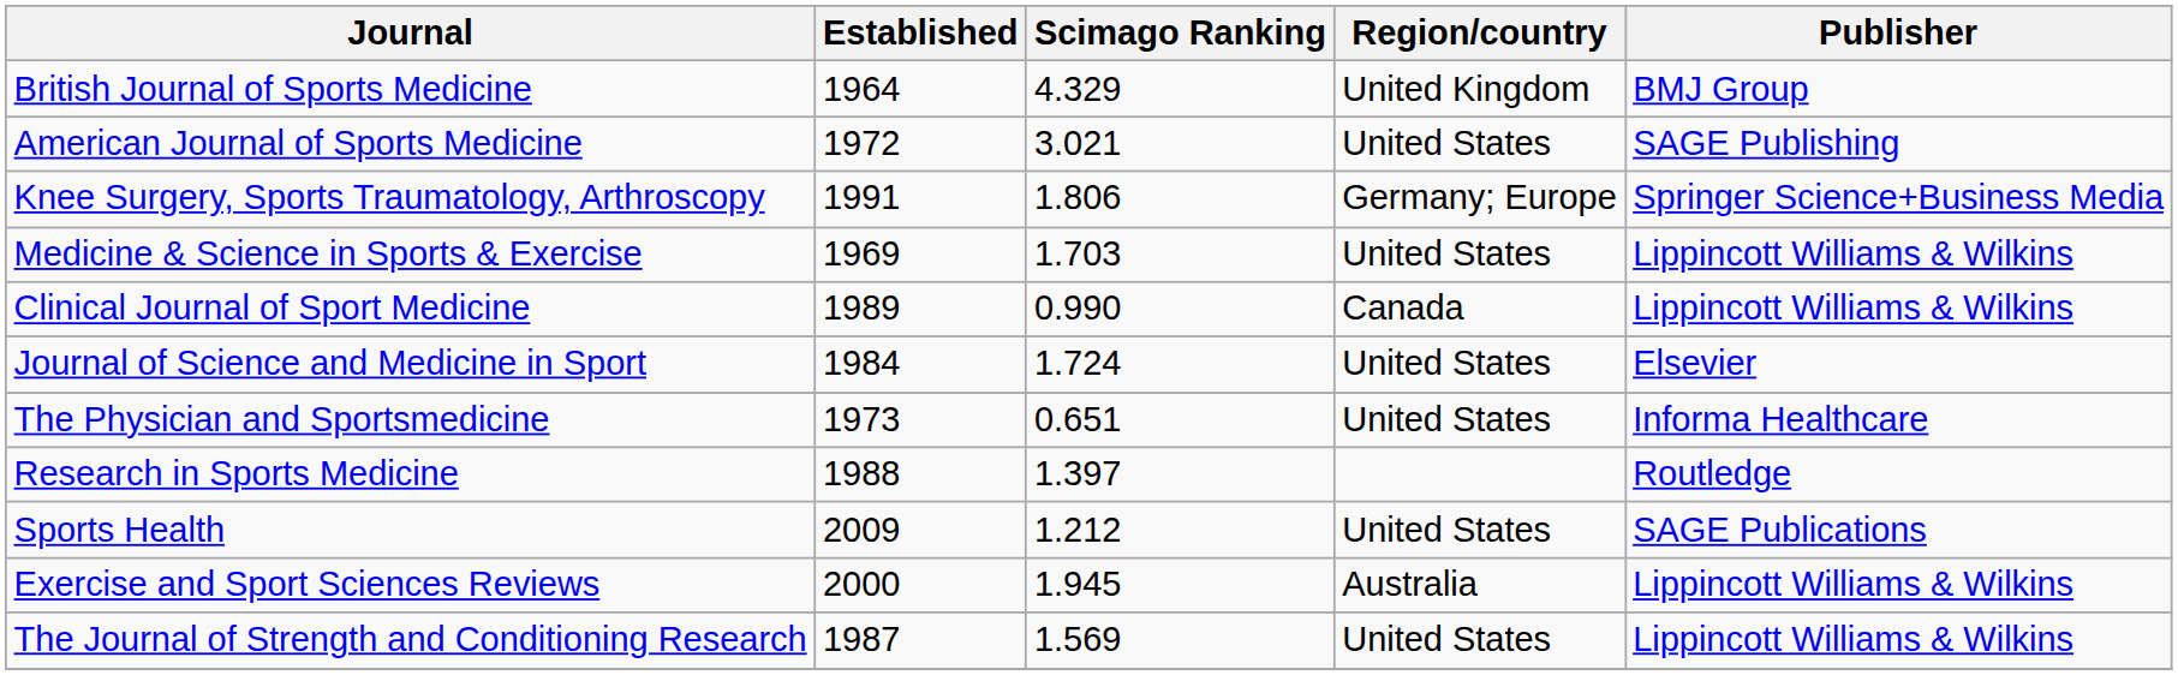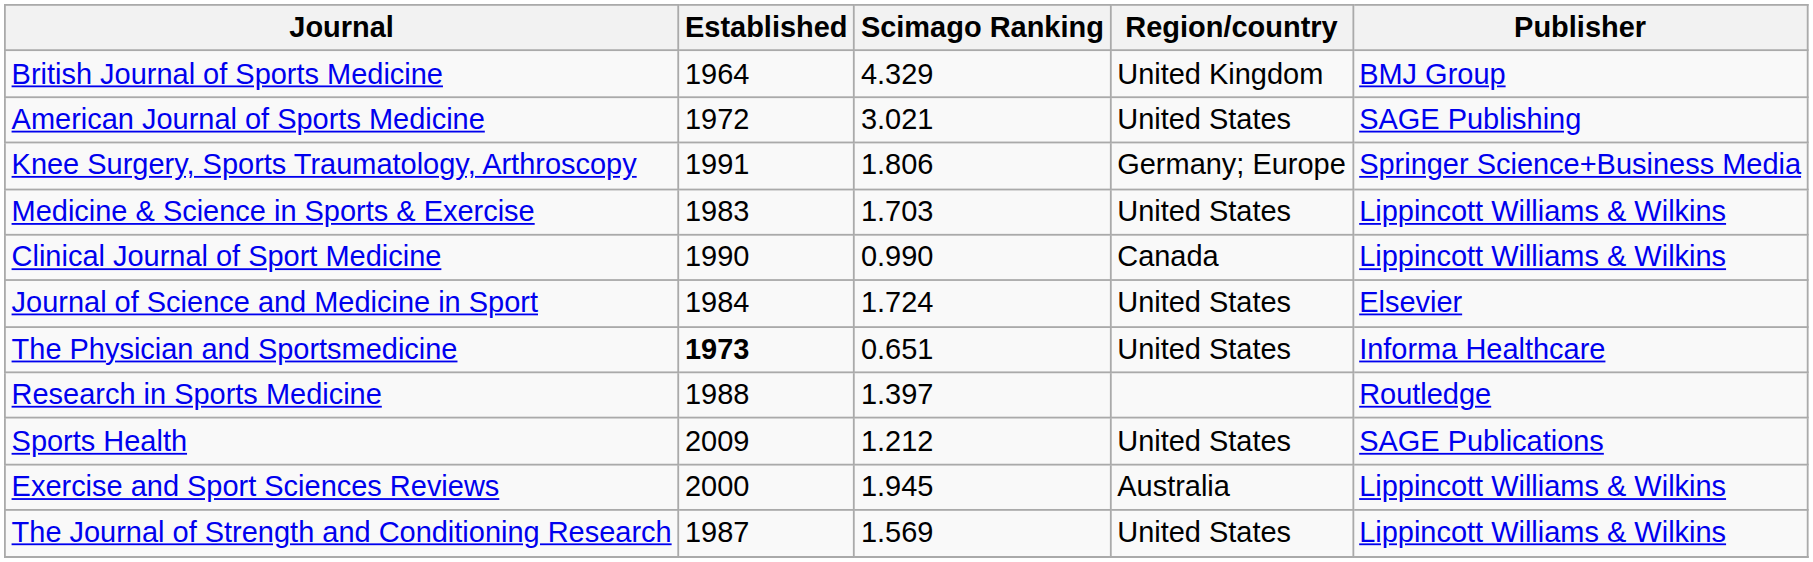Medicine & Science in Sports & Exercise | Established: 1969 -> 1983
Clinical Journal of Sport Medicine | Established: 1989 -> 1990
The Physician and Sportsmedicine | Established: normal -> bold
